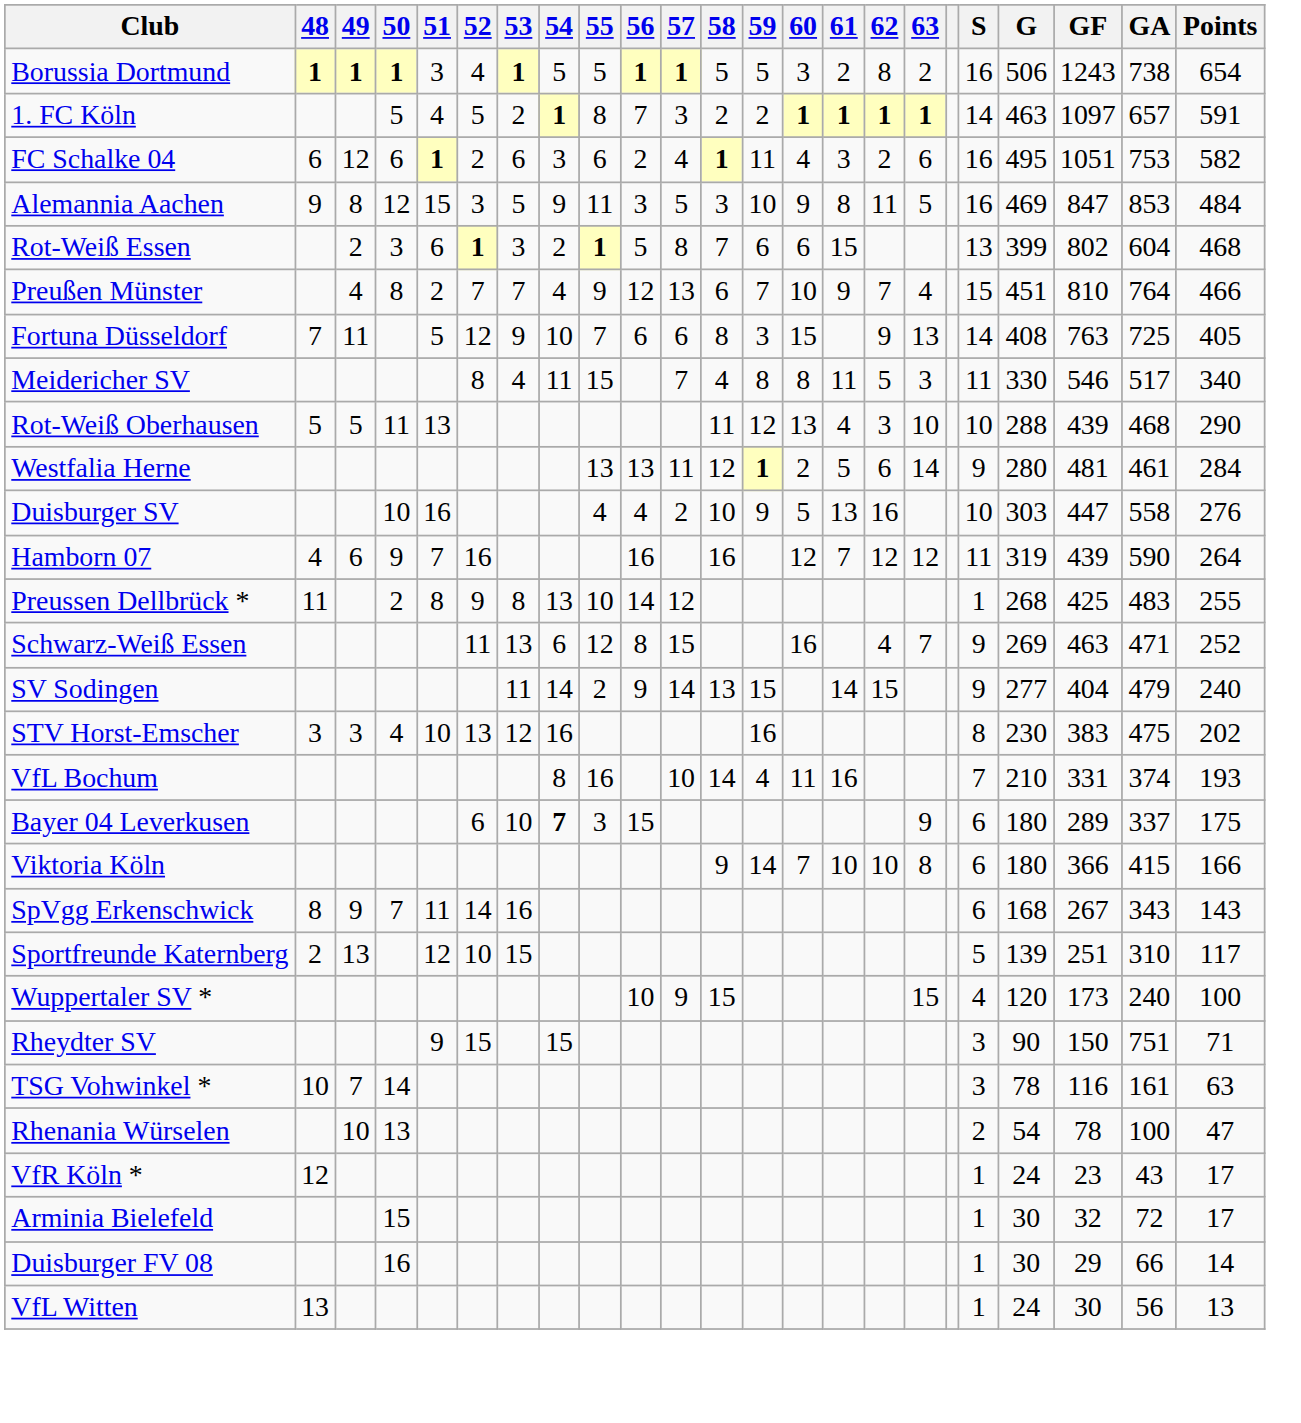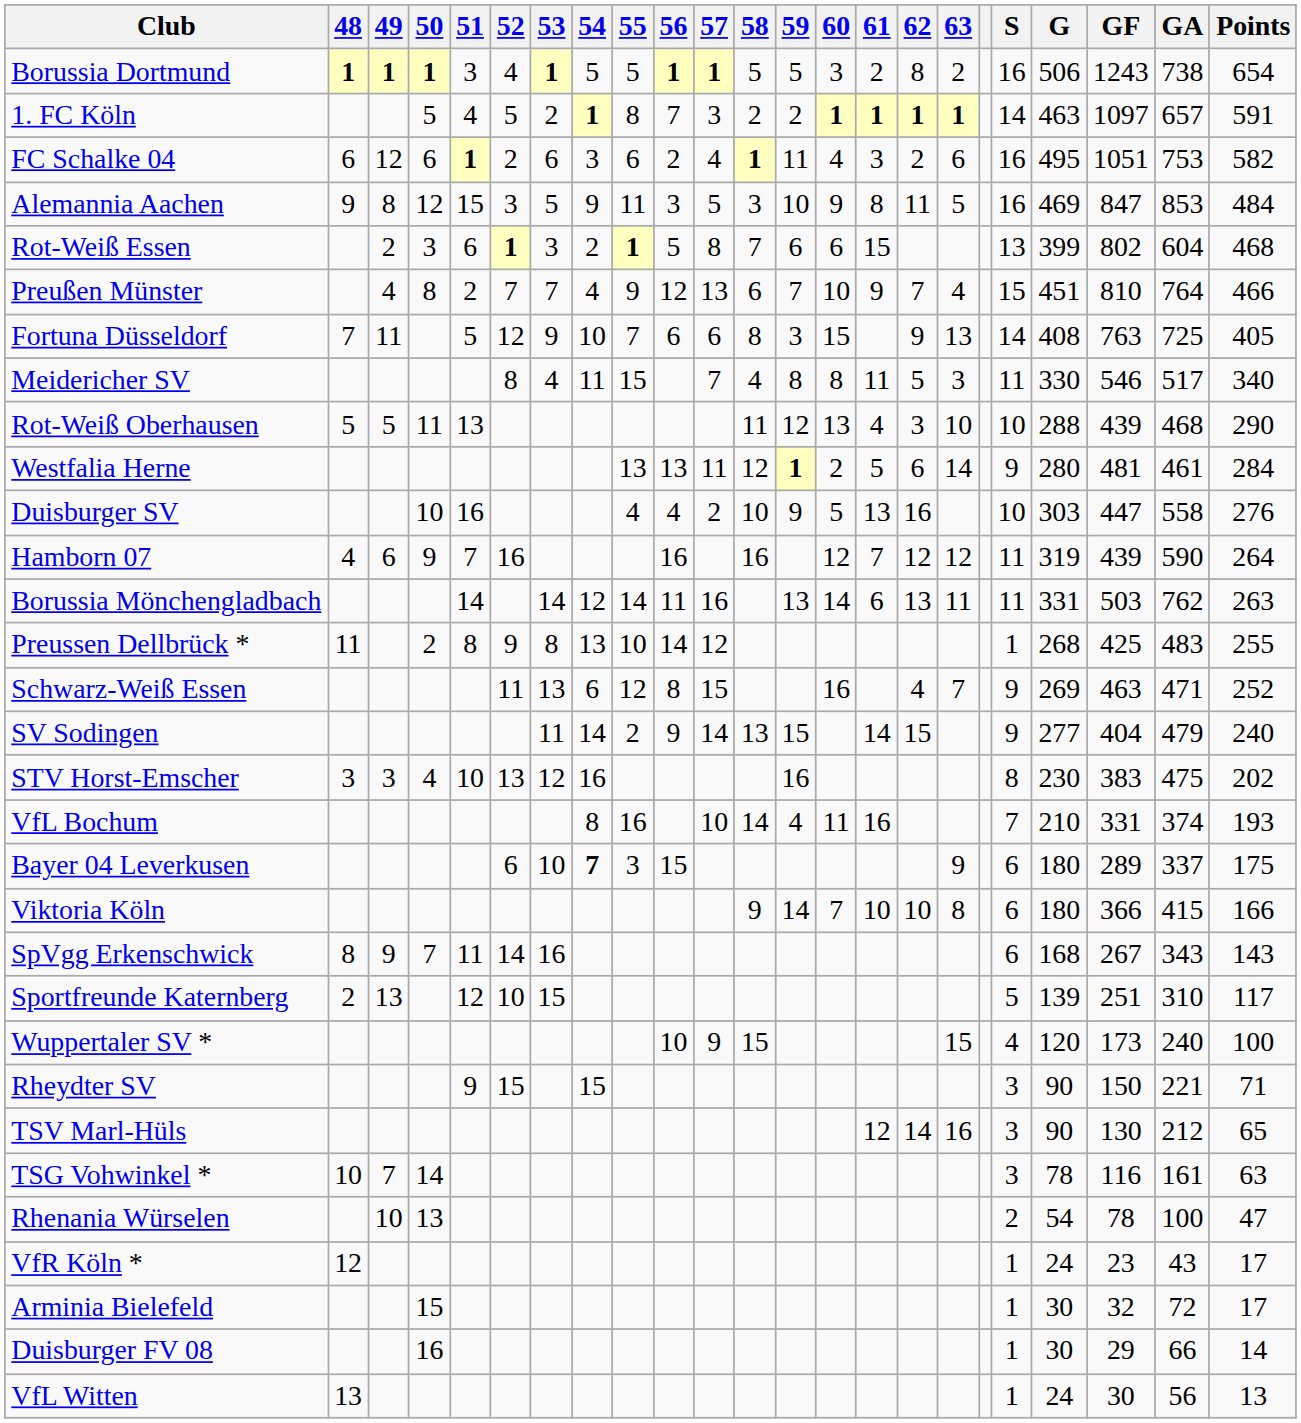+ row: Borussia Mönchengladbach | 14 | 14 | 12 | 14 | 11 | 16 | 13 | 14 | 6 | 13 | 11 | 11 | 331 | 503 | 762 | 263
Rheydter SV | GA: 751 -> 221
+ row: TSV Marl-Hüls | 12 | 14 | 16 | 3 | 90 | 130 | 212 | 65
